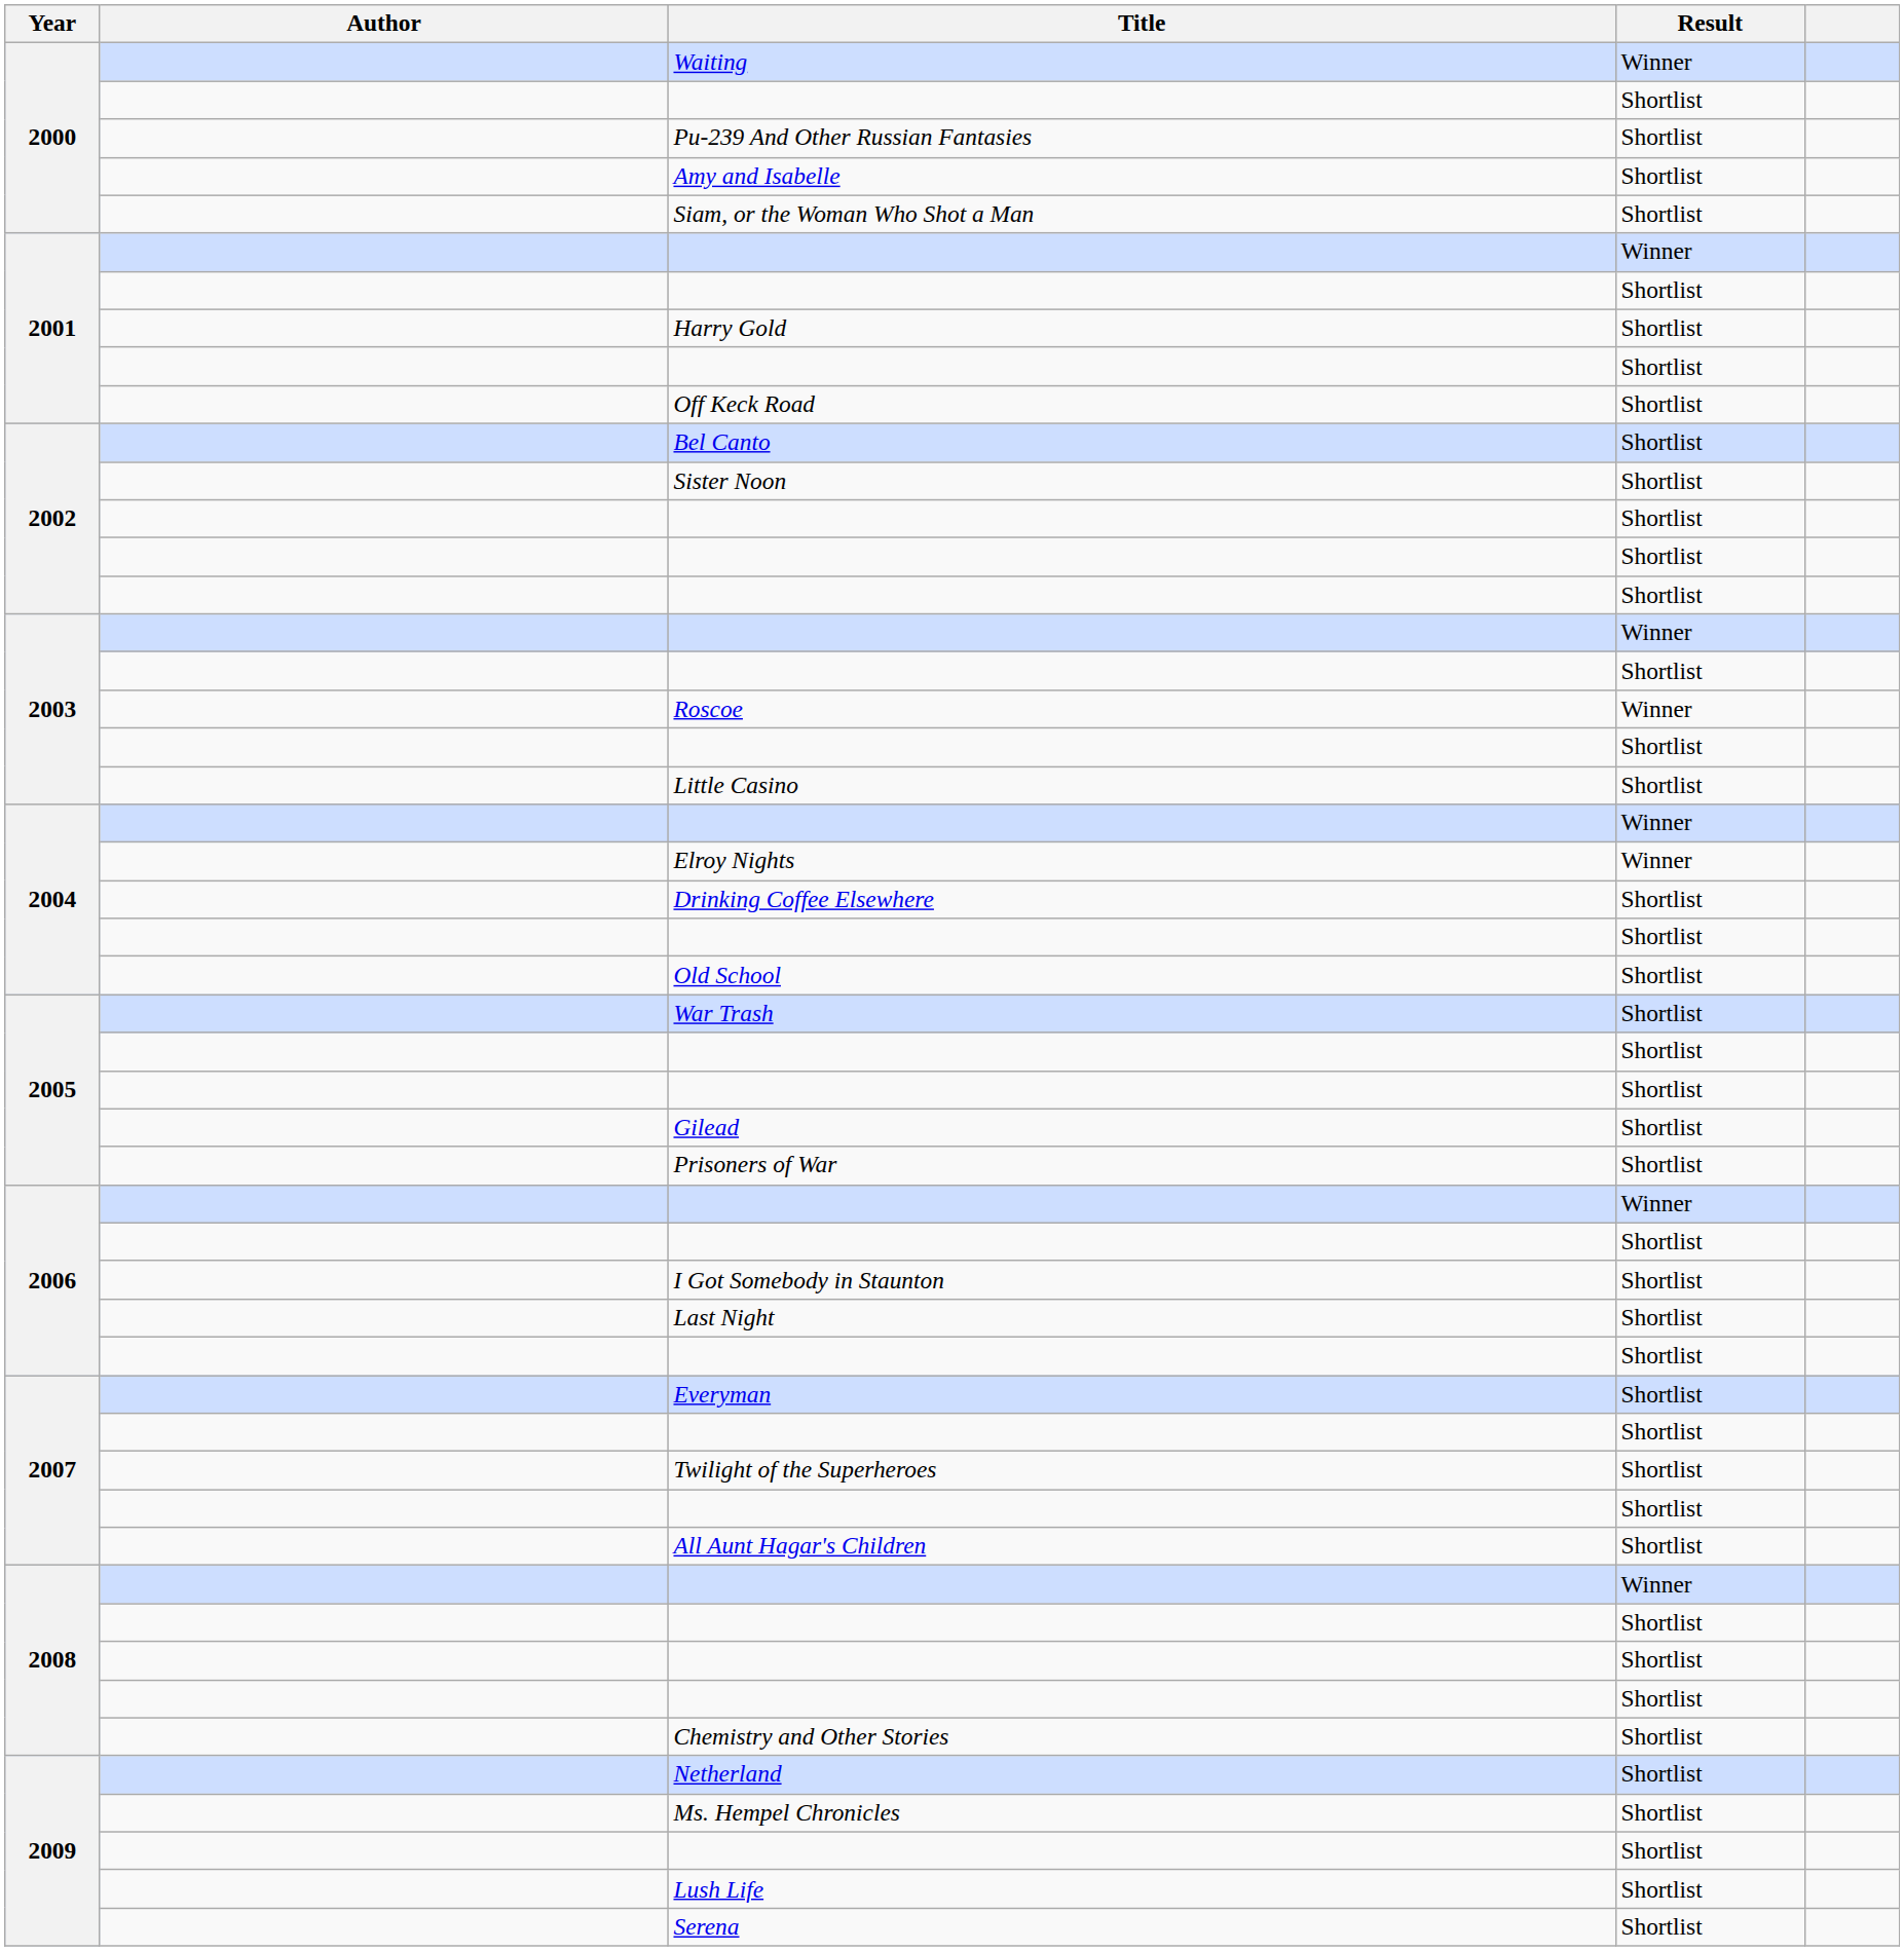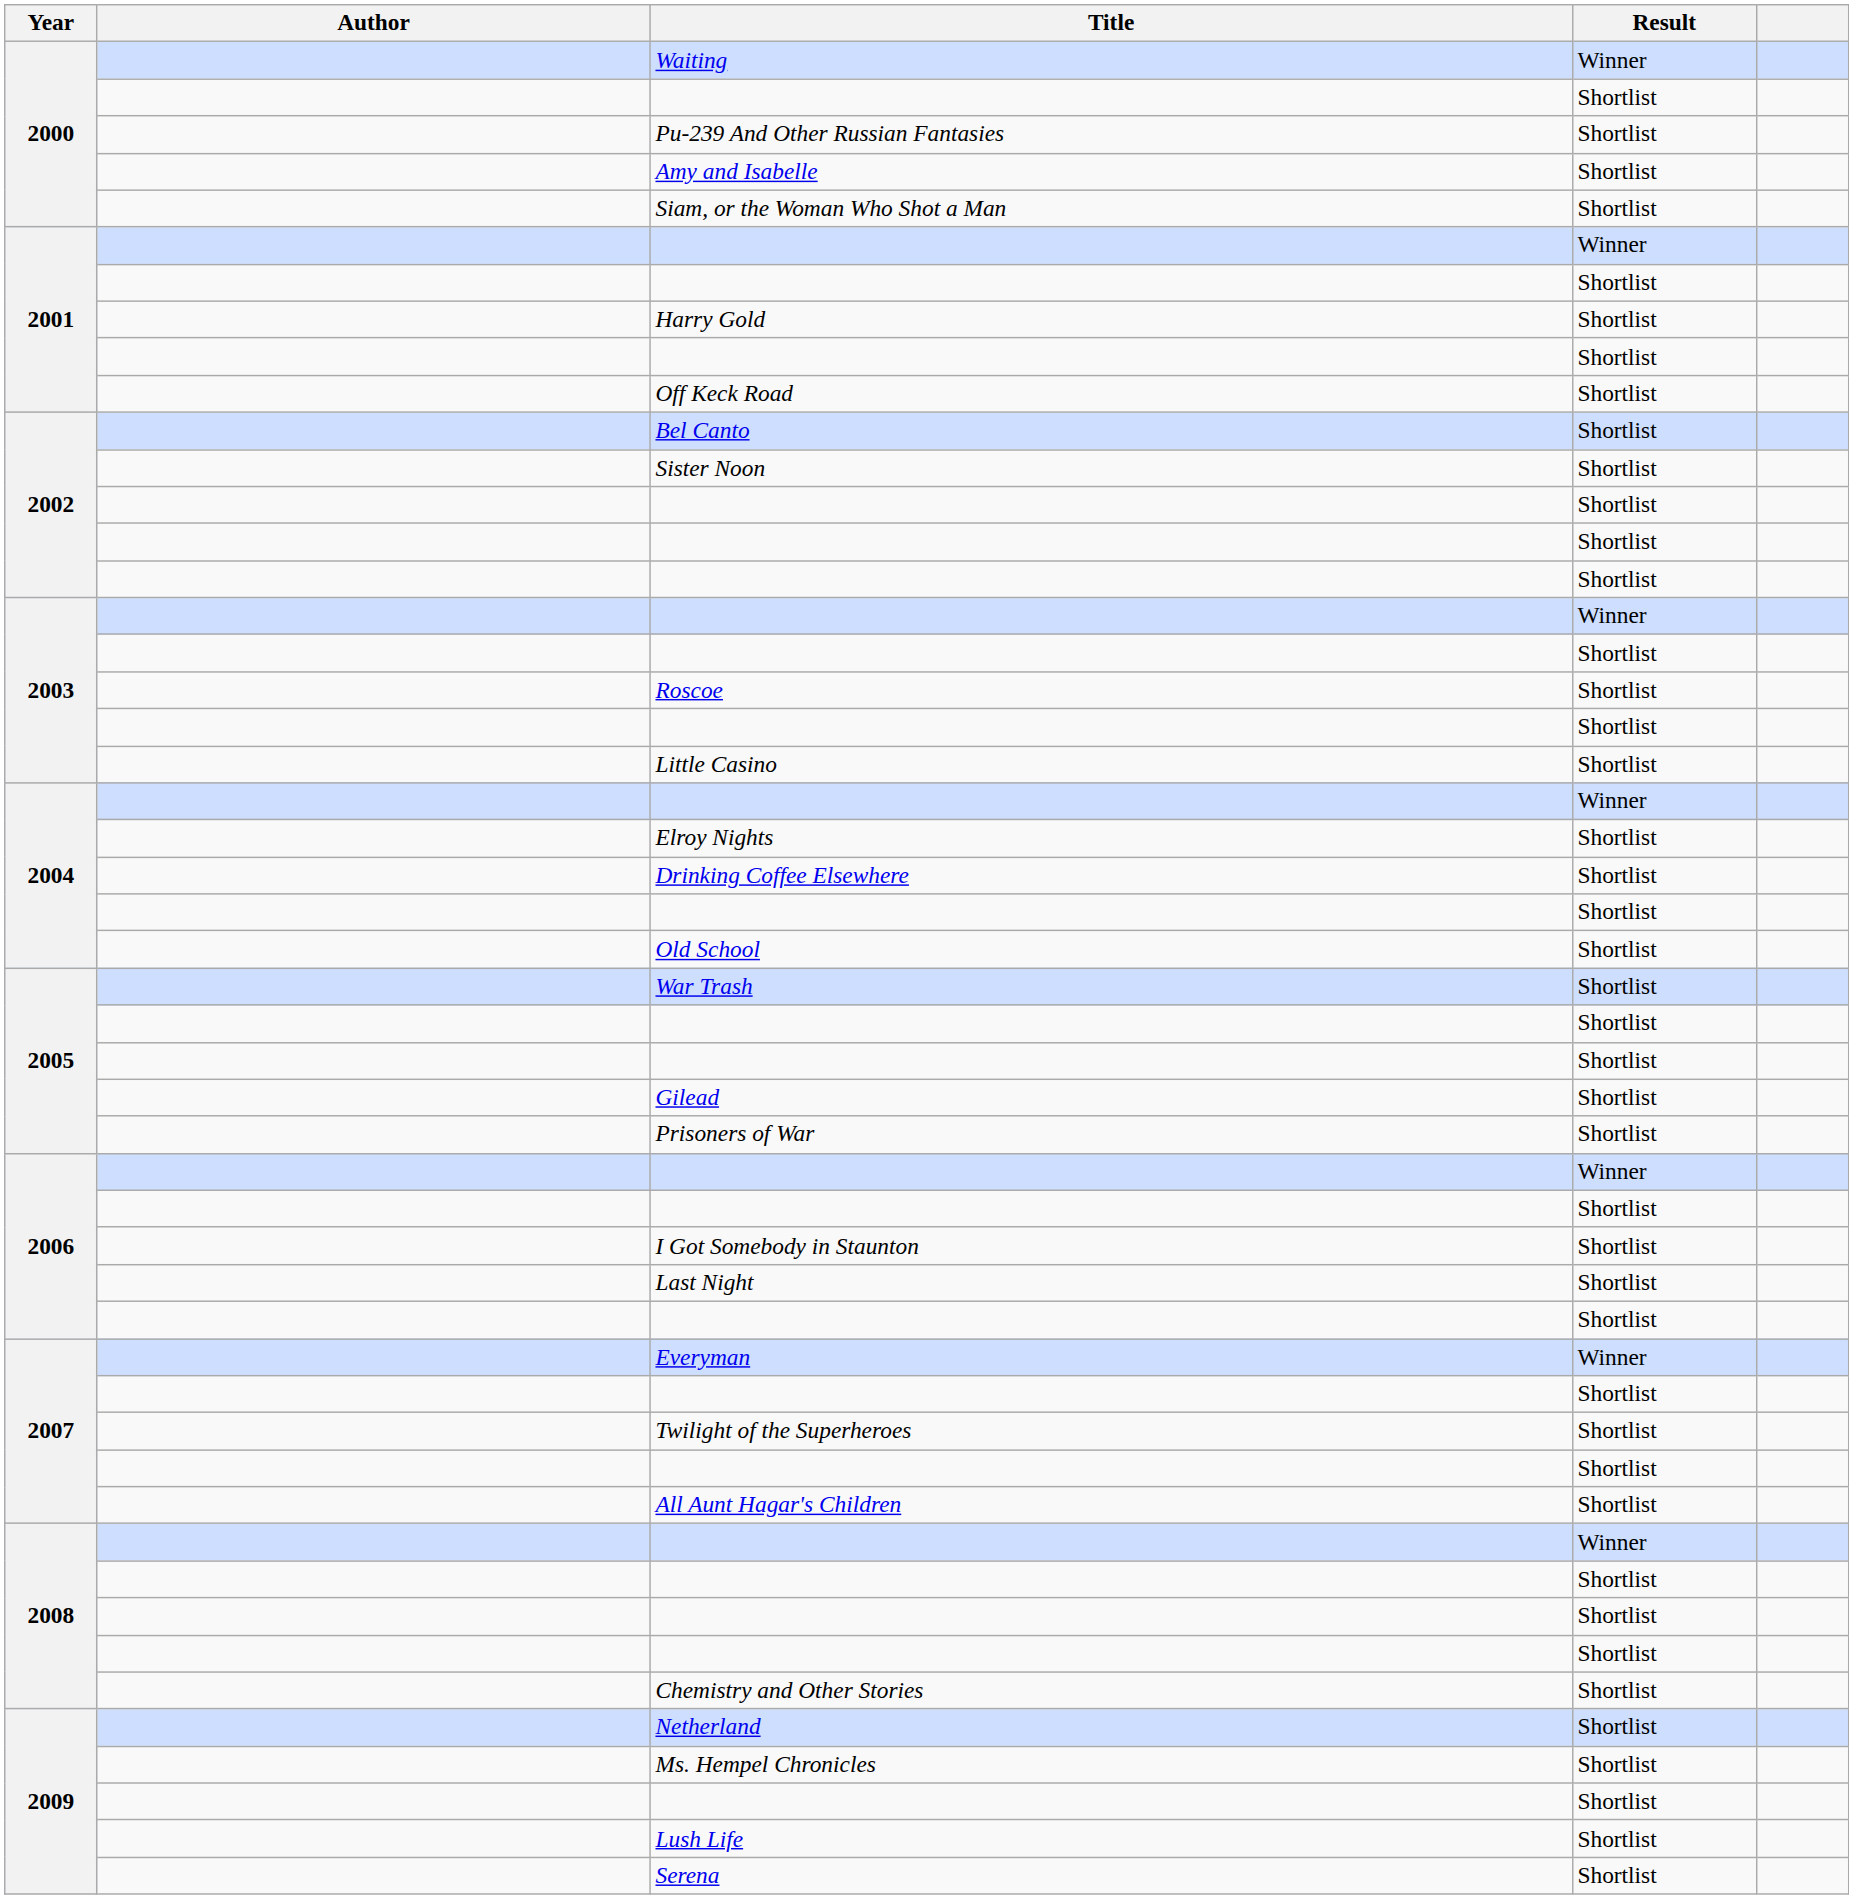Roscoe | Result: Winner -> Shortlist
Elroy Nights | Result: Winner -> Shortlist
Everyman | Result: Shortlist -> Winner
